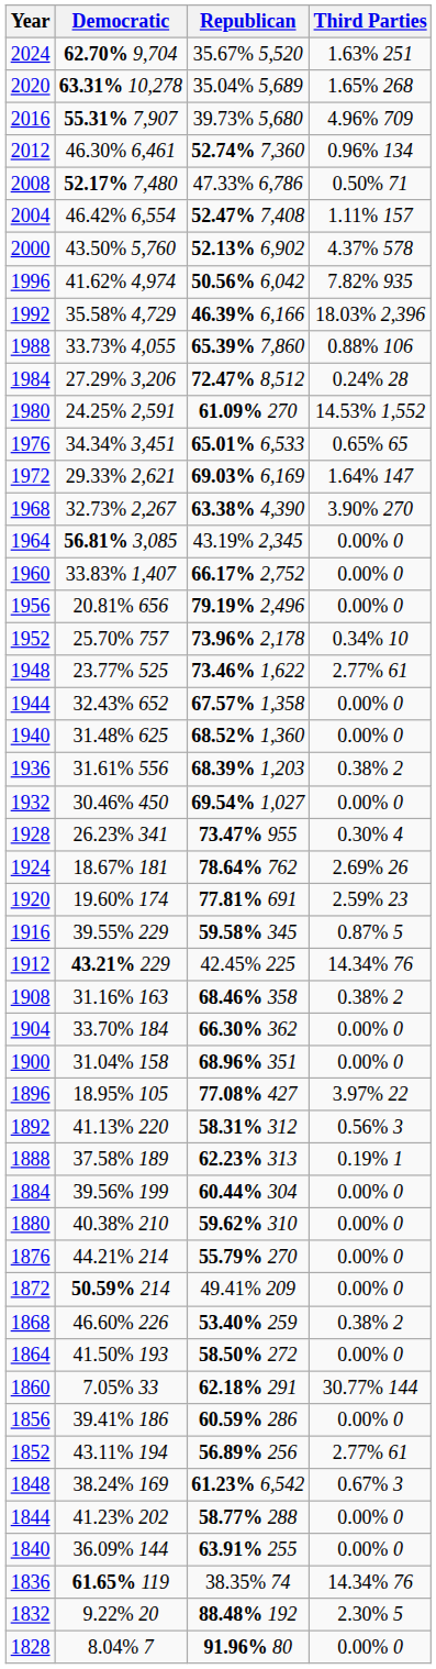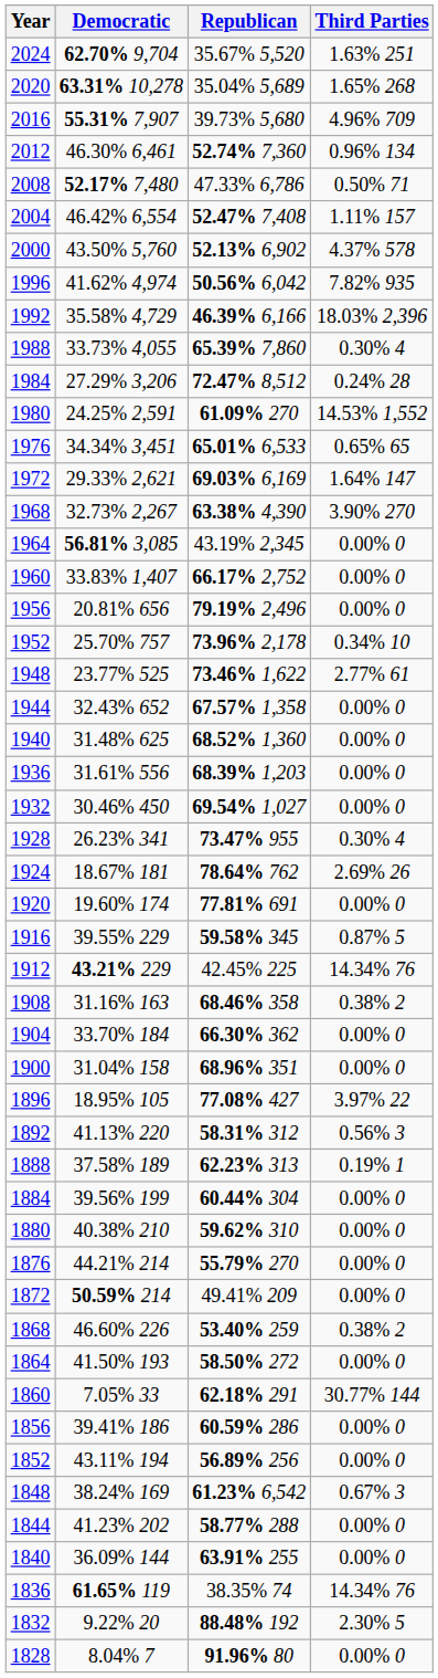1988 | Third Parties: 0.88% 106 -> 0.30% 4
1936 | Third Parties: 0.38% 2 -> 0.00% 0
1920 | Third Parties: 2.59% 23 -> 0.00% 0
1852 | Third Parties: 2.77% 61 -> 0.00% 0
